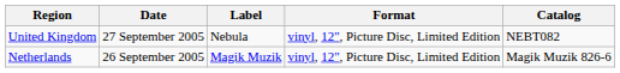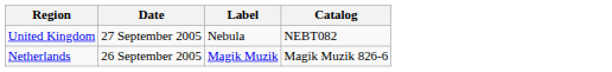- column: Format | vinyl, 12", Picture Disc, Limited Edition | vinyl, 12", Picture Disc, Limited Edition
